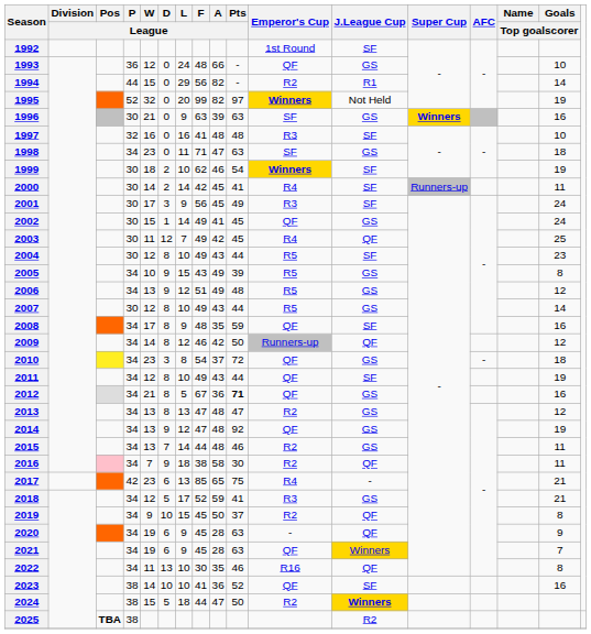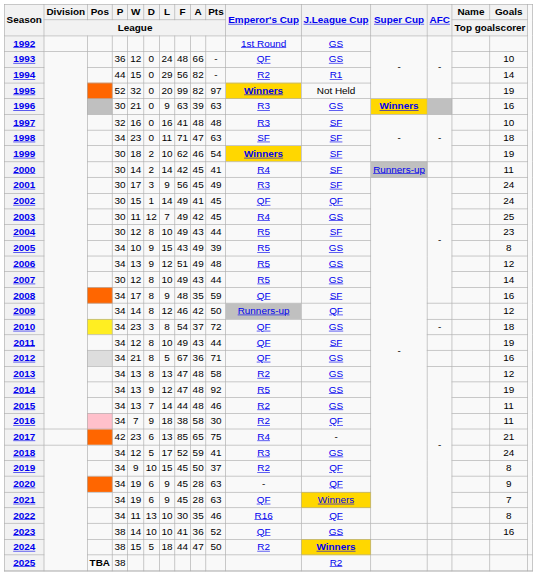1992 | J.League Cup: SF -> GS
1996 | Emperor's Cup: SF -> R3
1998 | J.League Cup: GS -> SF
2002 | J.League Cup: GS -> QF
2003 | J.League Cup: QF -> GS
2012 | Pts / League: bold -> normal
2013 | Pts / League: 47 -> 58
2014 | Emperor's Cup: QF -> R5
2018 | Goals / Top goalscorer: 21 -> 24
2023 | J.League Cup: SF -> GS
